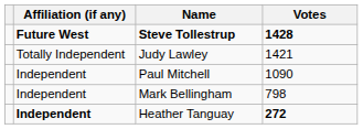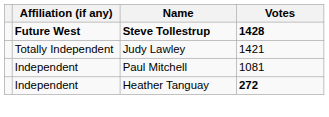Paul Mitchell | Votes: 1090 -> 1081
- row: Independent | Mark Bellingham | 798
Heather Tanguay | Affiliation (if any): bold -> normal
